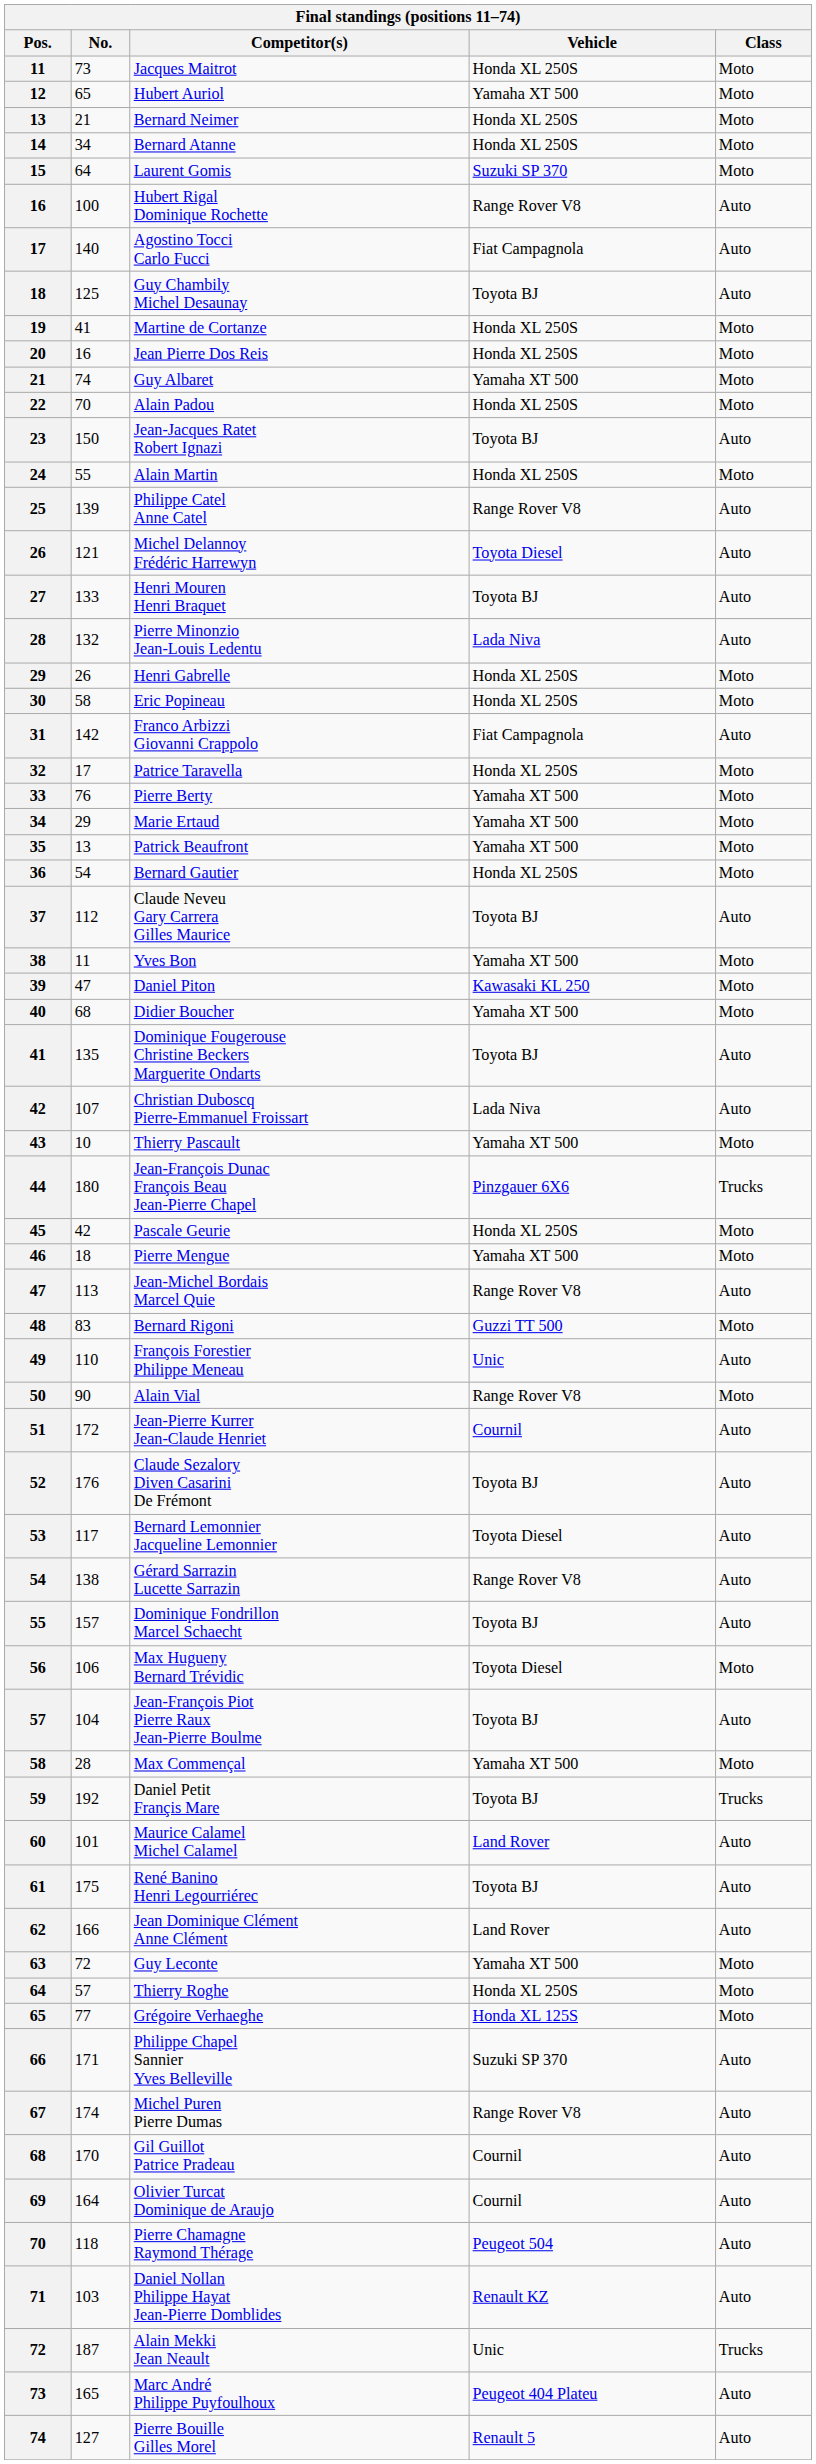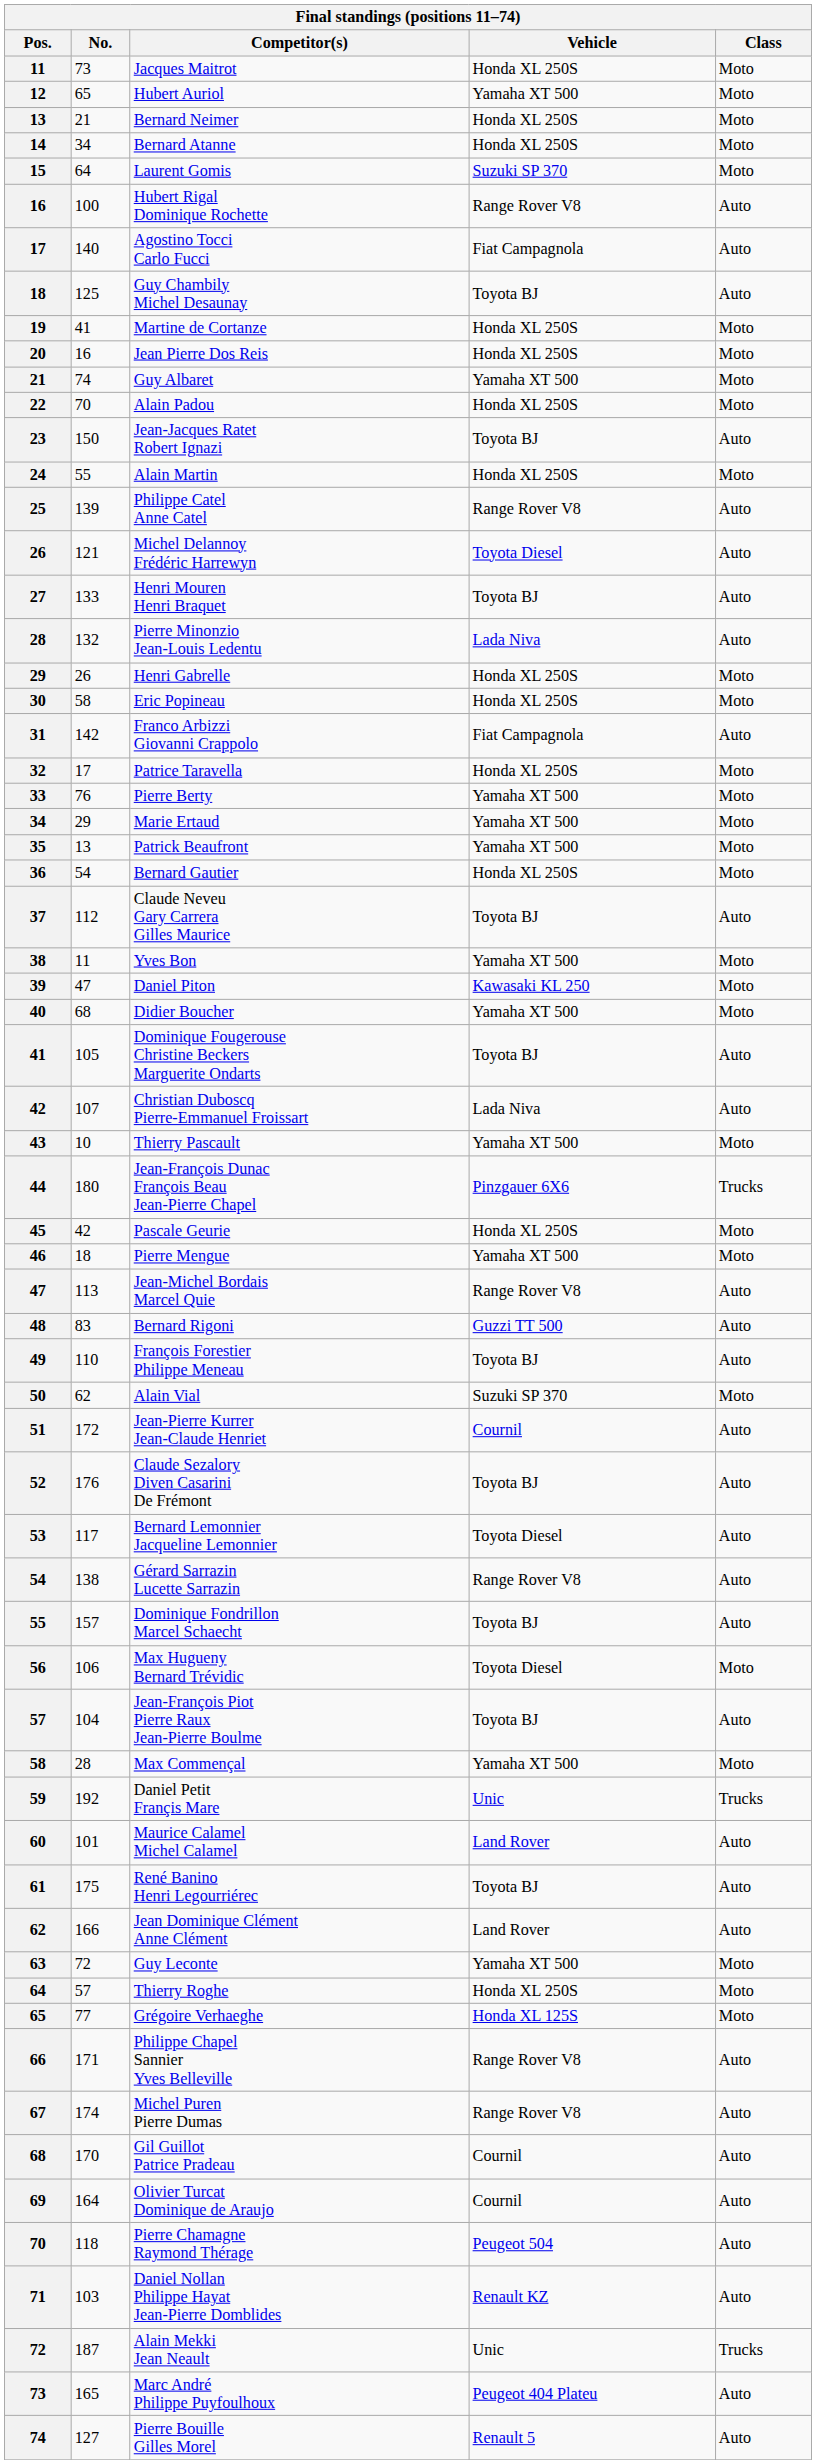Dominique Fougerouse Christine Beckers Marguerite Ondarts | No.: 135 -> 105
Bernard Rigoni | Class: Moto -> Auto
François Forestier Philippe Meneau | Vehicle: Unic -> Toyota BJ
Alain Vial | No.: 90 -> 62
Alain Vial | Vehicle: Range Rover V8 -> Suzuki SP 370
Daniel Petit Françis Mare | Vehicle: Toyota BJ -> Unic
Philippe Chapel Sannier Yves Belleville | Vehicle: Suzuki SP 370 -> Range Rover V8
